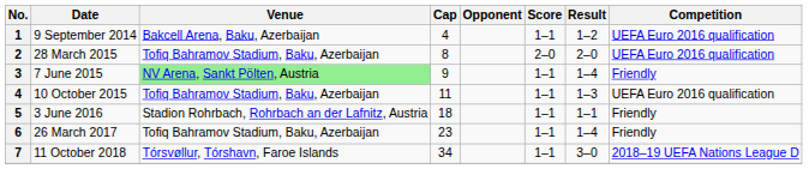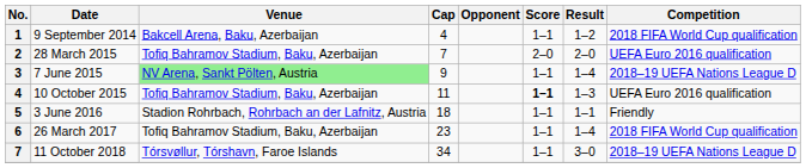9 September 2014 | Competition: UEFA Euro 2016 qualification -> 2018 FIFA World Cup qualification
28 March 2015 | Cap: 8 -> 7
7 June 2015 | Competition: Friendly -> 2018–19 UEFA Nations League D
10 October 2015 | Score: normal -> bold
26 March 2017 | Competition: Friendly -> 2018 FIFA World Cup qualification
